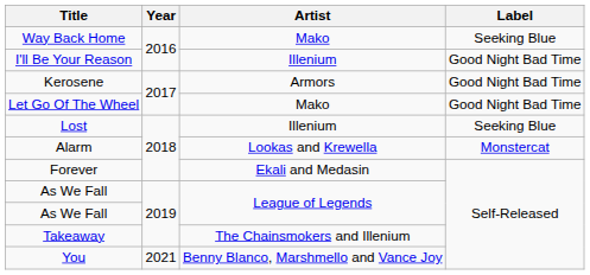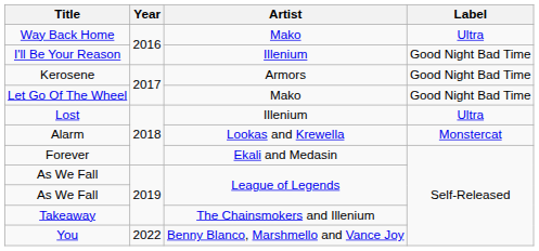Way Back Home | Label: Seeking Blue -> Ultra
Lost | Label: Seeking Blue -> Ultra
You | Year: 2021 -> 2022
